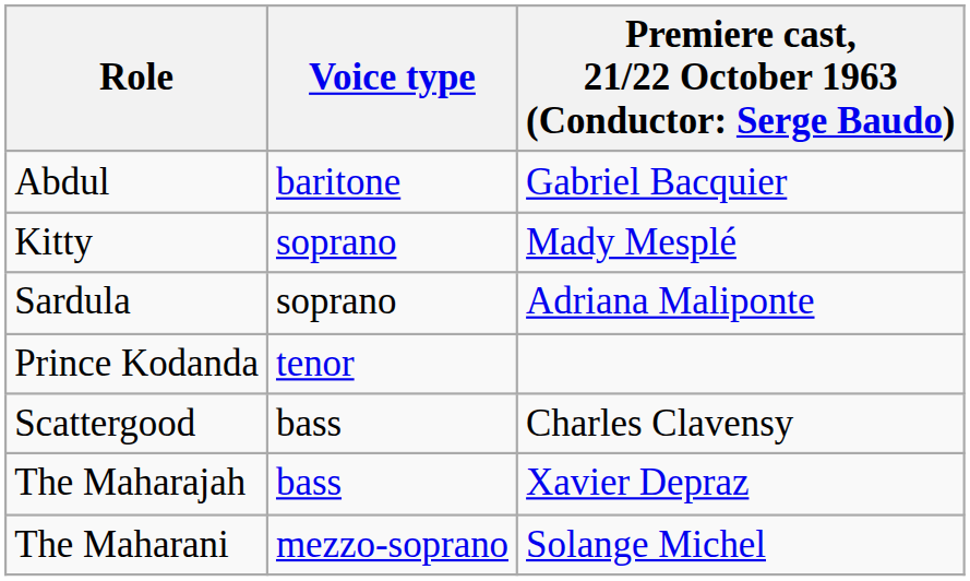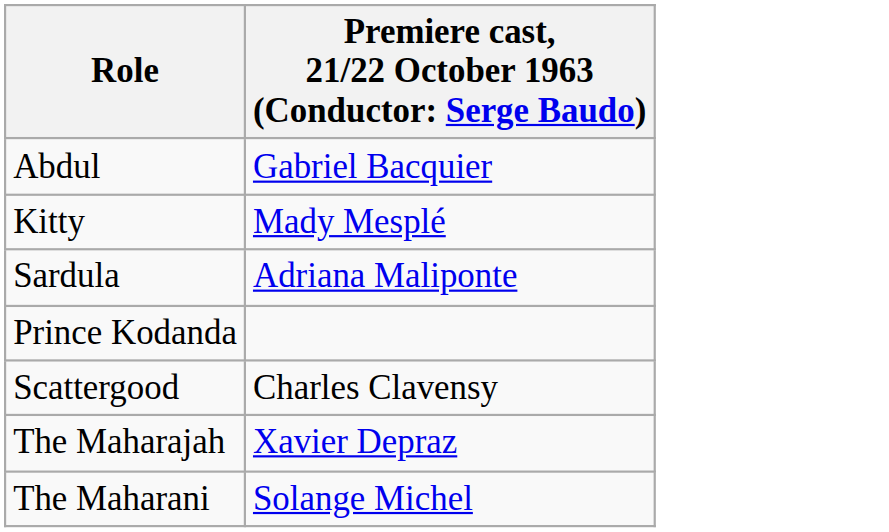- column: Voice type | baritone | soprano | soprano | tenor | bass | bass | mezzo-soprano
